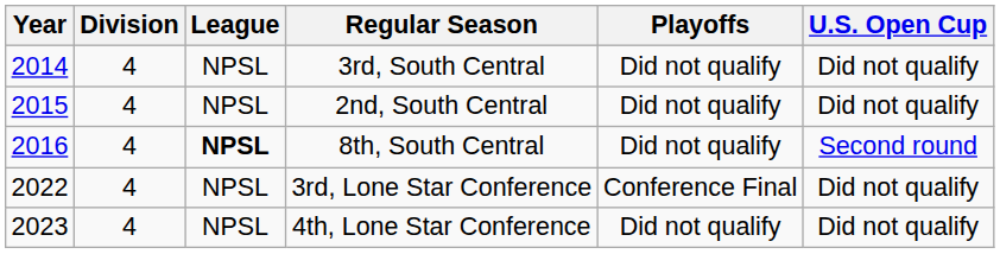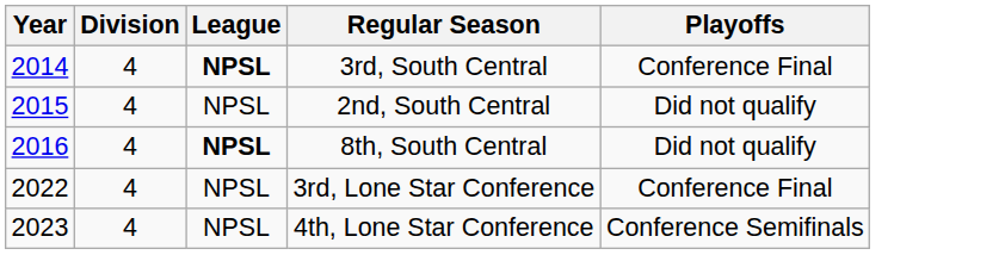- column: U.S. Open Cup | Did not qualify | Did not qualify | Second round | Did not qualify | Did not qualify
3rd, South Central | League: normal -> bold
3rd, South Central | Playoffs: Did not qualify -> Conference Final
4th, Lone Star Conference | Playoffs: Did not qualify -> Conference Semifinals
